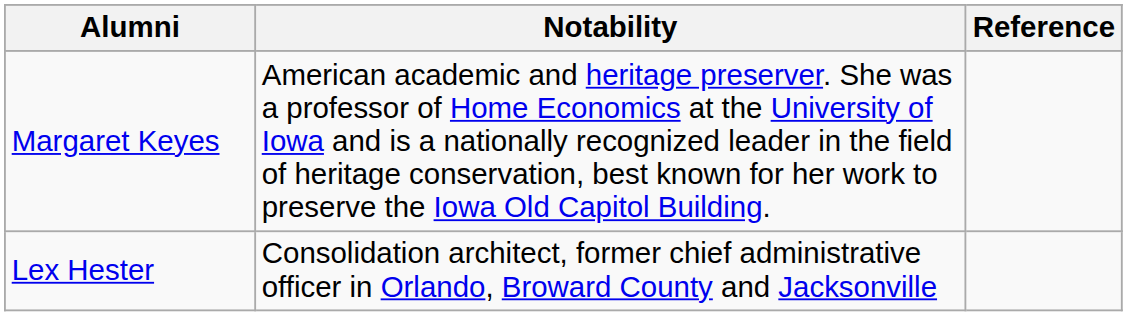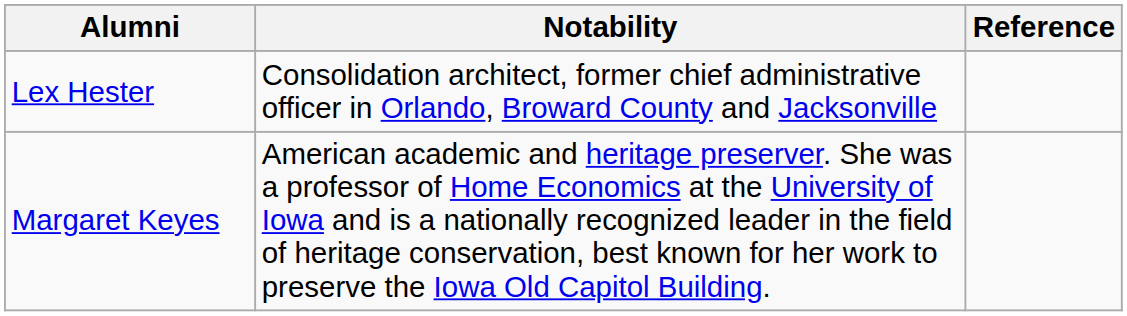rows swapped: Lex Hester <-> Margaret Keyes
